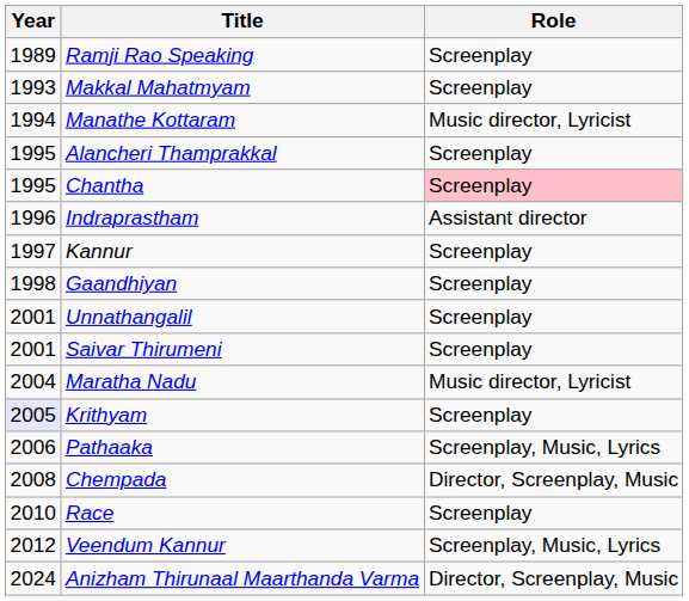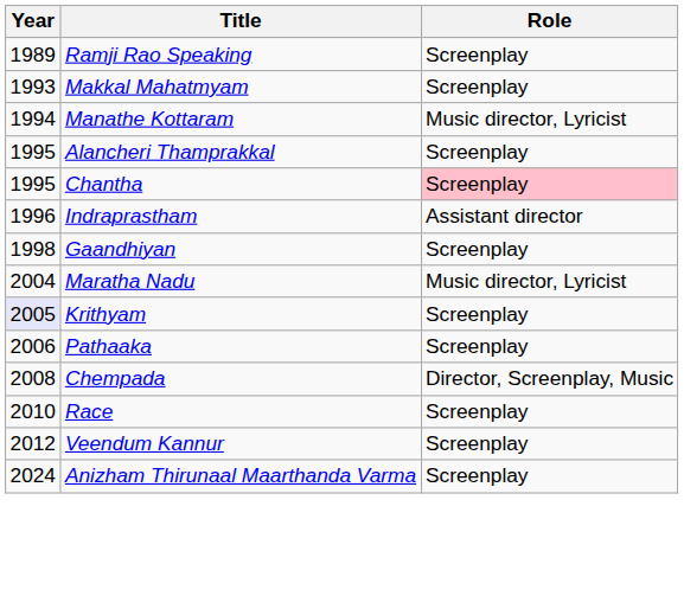- row: 1997 | Kannur | Screenplay
- row: 2001 | Unnathangalil | Screenplay
- row: 2001 | Saivar Thirumeni | Screenplay
Pathaaka | Role: Screenplay, Music, Lyrics -> Screenplay
Veendum Kannur | Role: Screenplay, Music, Lyrics -> Screenplay
Anizham Thirunaal Maarthanda Varma | Role: Director, Screenplay, Music -> Screenplay
